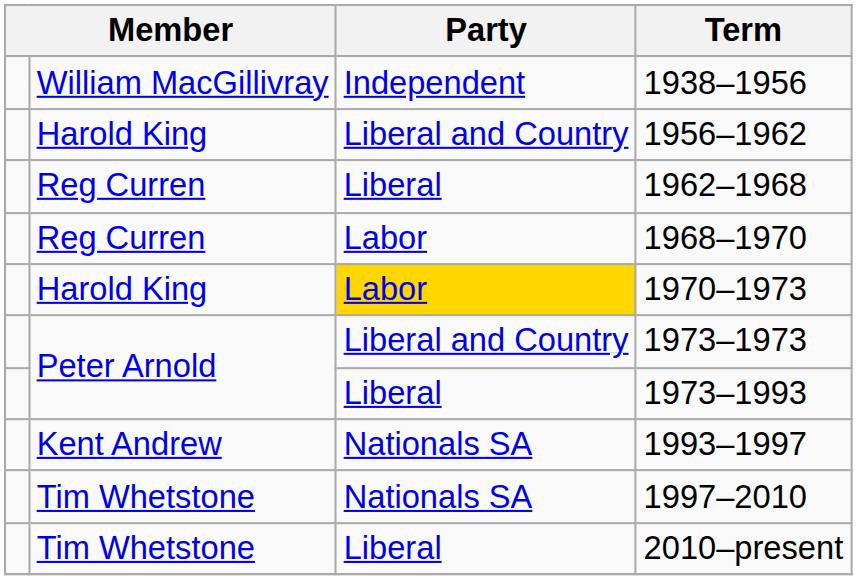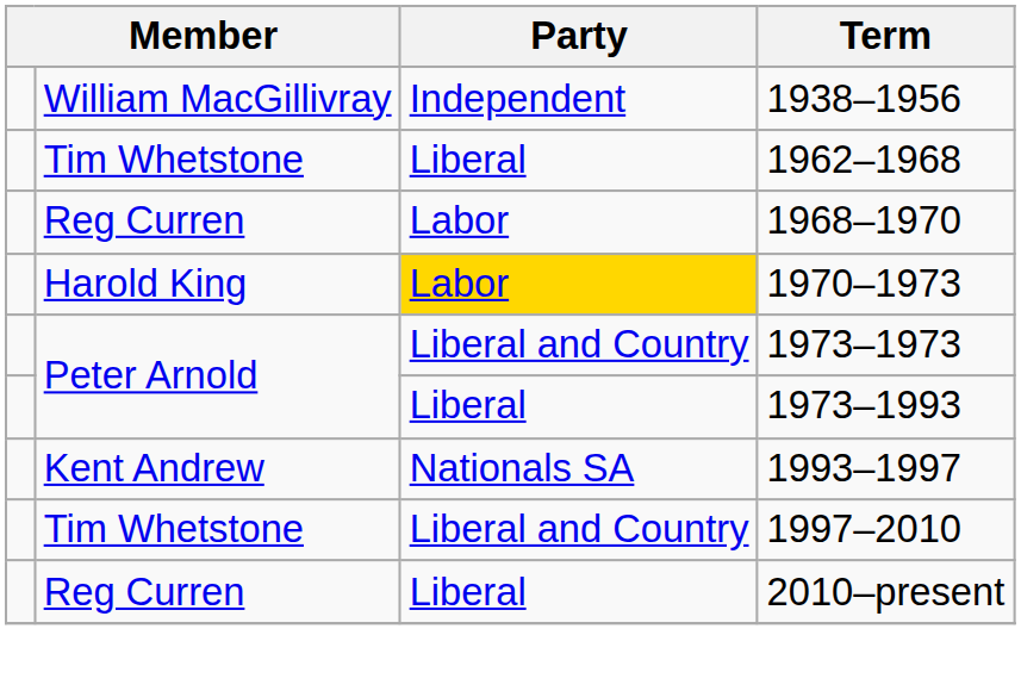- row: Harold King | Liberal and Country | 1956–1962
1962–1968 | column 2: Reg Curren -> Tim Whetstone
1997–2010 | Party: Nationals SA -> Liberal and Country
2010–present | column 2: Tim Whetstone -> Reg Curren
